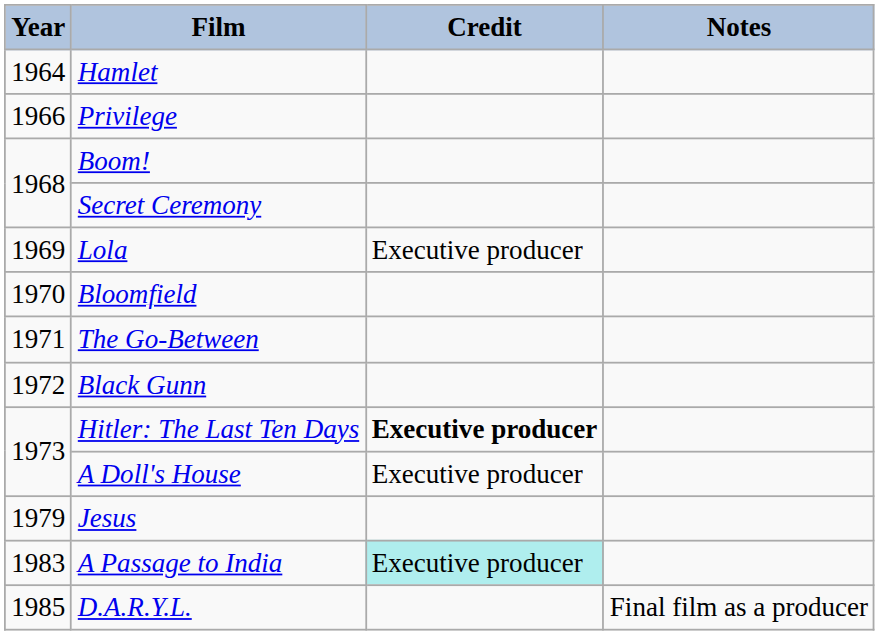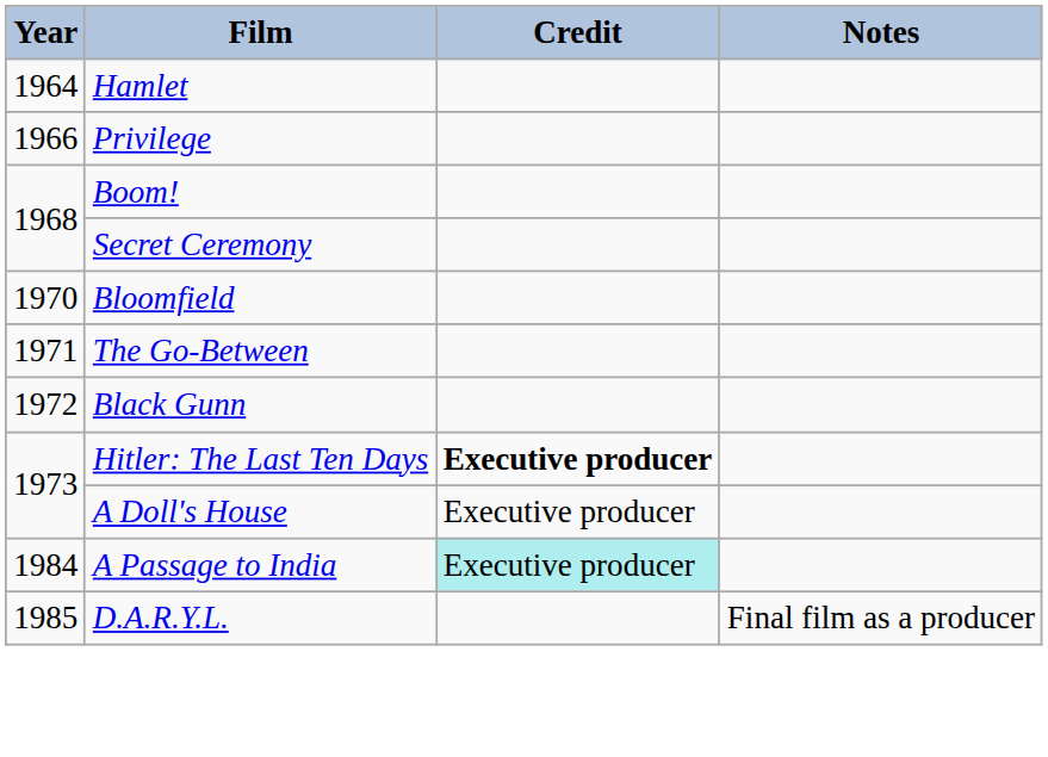- row: 1969 | Lola | Executive producer
- row: 1979 | Jesus
A Passage to India | Year: 1983 -> 1984
